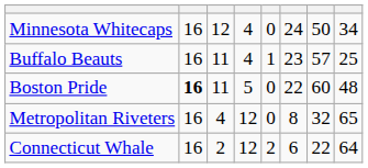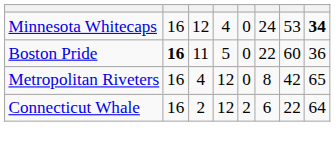Minnesota Whitecaps | column 7: 50 -> 53
Minnesota Whitecaps | column 8: normal -> bold
- row: Buffalo Beauts | 16 | 11 | 4 | 1 | 23 | 57 | 25
Boston Pride | column 8: 48 -> 36
Metropolitan Riveters | column 7: 32 -> 42
